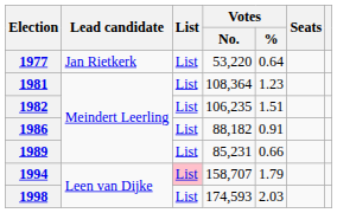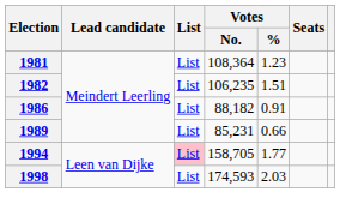- row: 1977 | Jan Rietkerk | List | 53,220 | 0.64
1994 | Votes / No.: 158,707 -> 158,705
1994 | Votes / %: 1.79 -> 1.77
